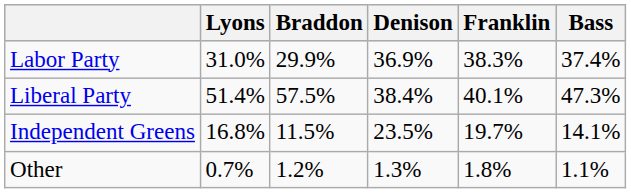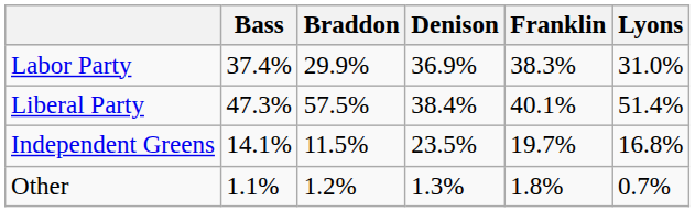columns swapped: Bass <-> Lyons
